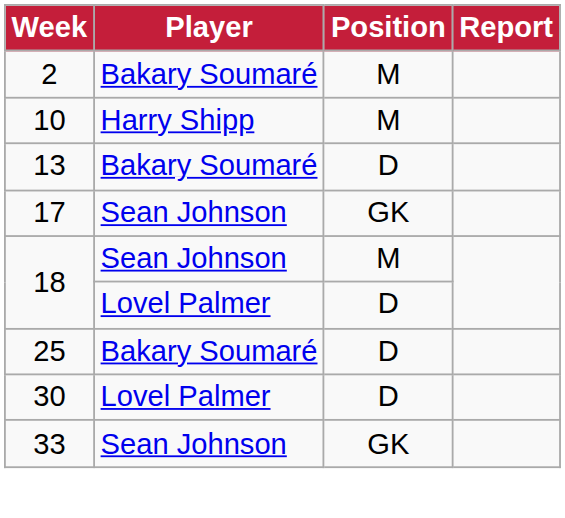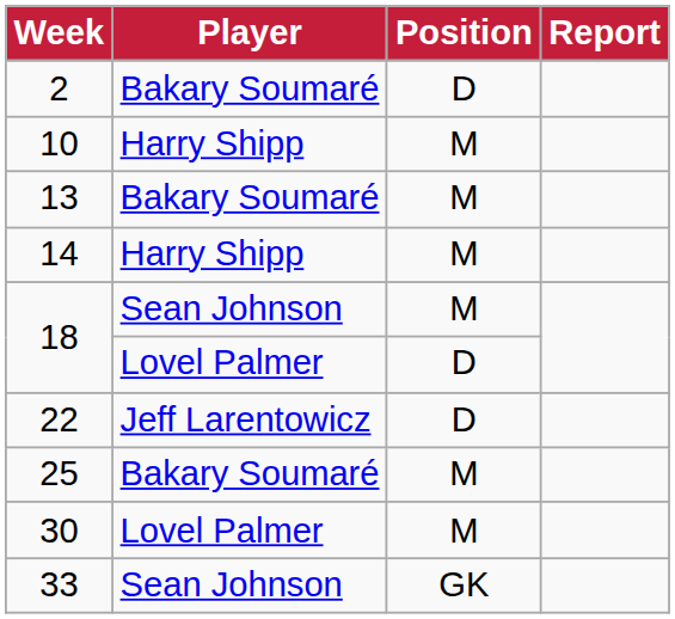2 | Position: M -> D
13 | Position: D -> M
+ row: 14 | Harry Shipp | M
- row: 17 | Sean Johnson | GK
+ row: 22 | Jeff Larentowicz | D
25 | Position: D -> M
30 | Position: D -> M
